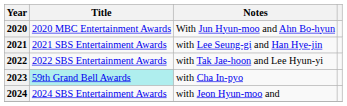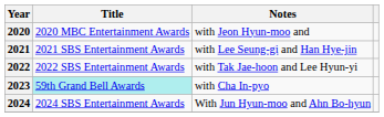2020 | Notes: With Jun Hyun-moo and Ahn Bo-hyun -> with Jeon Hyun-moo and
2024 | Notes: with Jeon Hyun-moo and -> With Jun Hyun-moo and Ahn Bo-hyun
